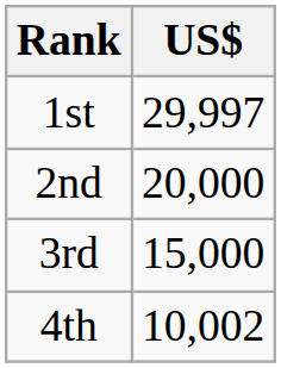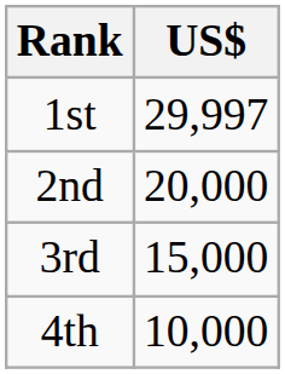4th | US$: 10,002 -> 10,000
